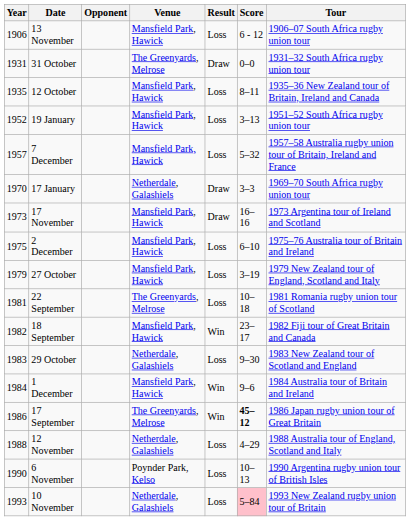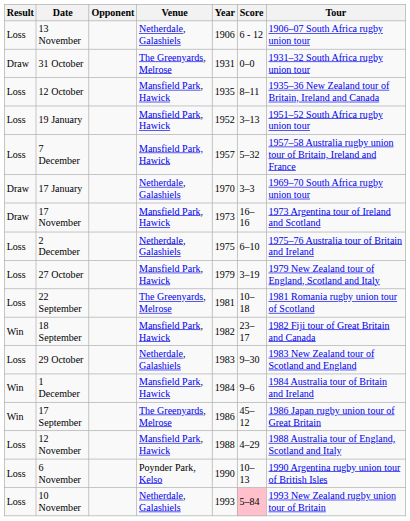columns swapped: Year <-> Result
13 November | Venue: Mansfield Park, Hawick -> Netherdale, Galashiels
2 December | Venue: Mansfield Park, Hawick -> Netherdale, Galashiels
17 September | Score: bold -> normal
12 November | Venue: Netherdale, Galashiels -> Mansfield Park, Hawick
